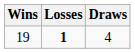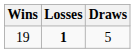19 | Draws: 4 -> 5
